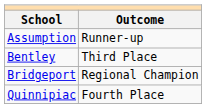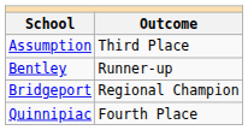Assumption | Outcome: Runner-up -> Third Place
Bentley | Outcome: Third Place -> Runner-up
